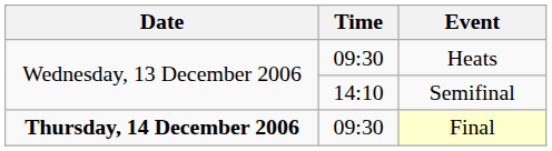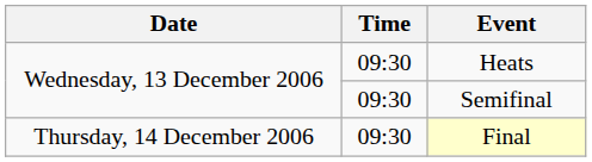Semifinal | Time: 14:10 -> 09:30
Final | Date: bold -> normal
